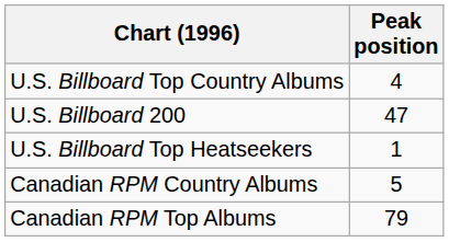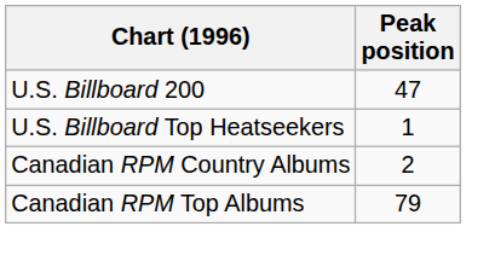- row: U.S. Billboard Top Country Albums | 4
Canadian RPM Country Albums | Peak position: 5 -> 2
